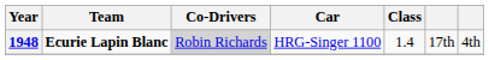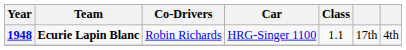1948 | Co-Drivers: lightgrey background -> no background
1948 | Class: 1.4 -> 1.1
